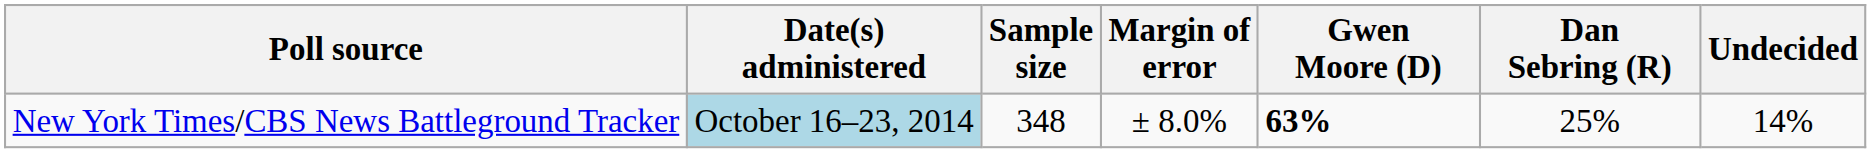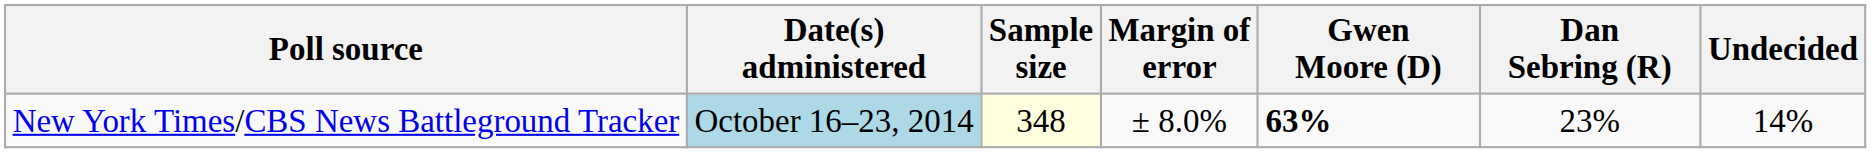New York Times/CBS News Battleground Tracker | Sample size: no background -> lightyellow background
New York Times/CBS News Battleground Tracker | Dan Sebring (R): 25% -> 23%
